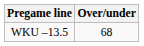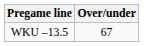WKU –13.5 | Over/under: 68 -> 67
